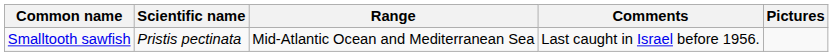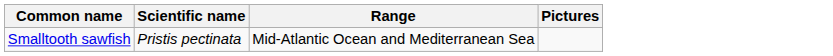- column: Comments | Last caught in Israel before 1956.
